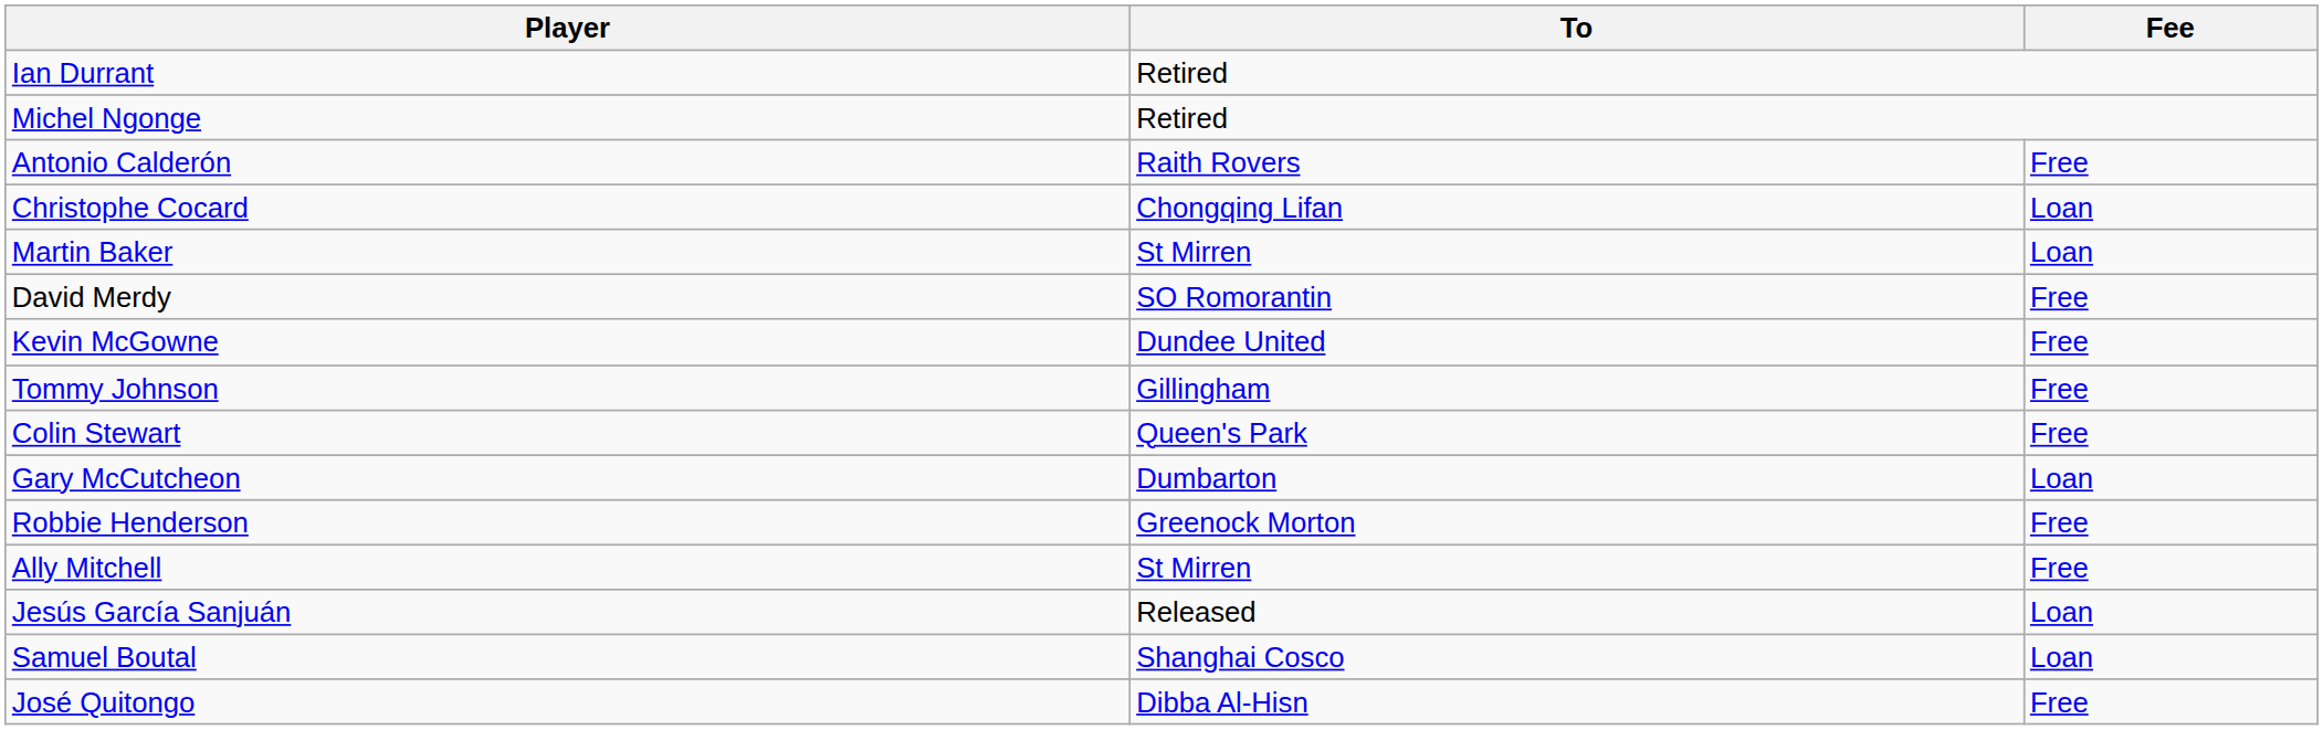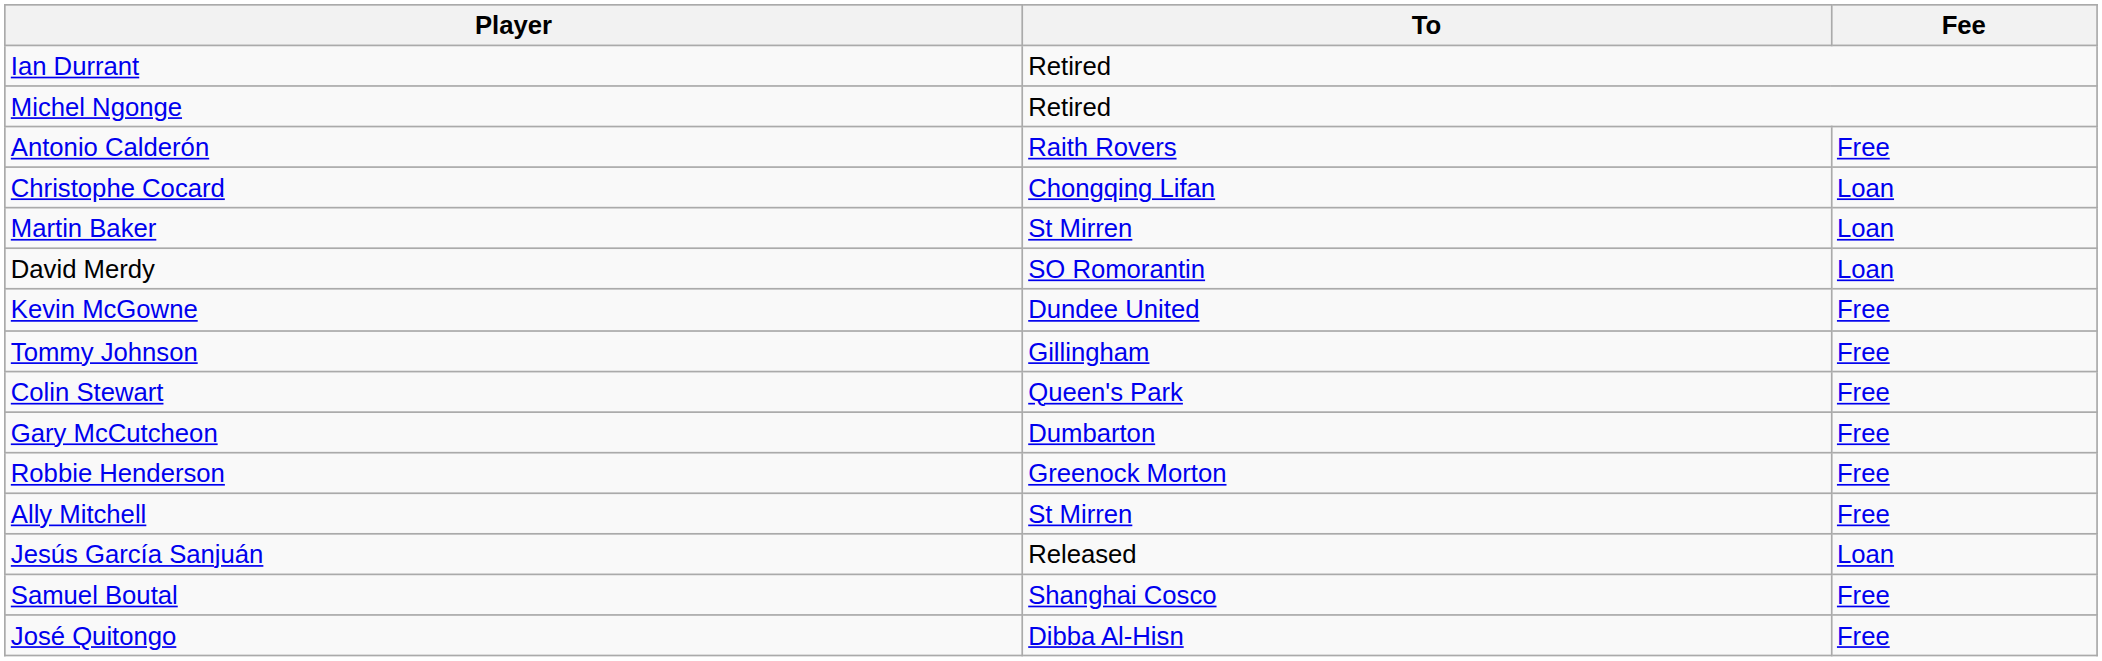David Merdy | Fee: Free -> Loan
Gary McCutcheon | Fee: Loan -> Free
Samuel Boutal | Fee: Loan -> Free
